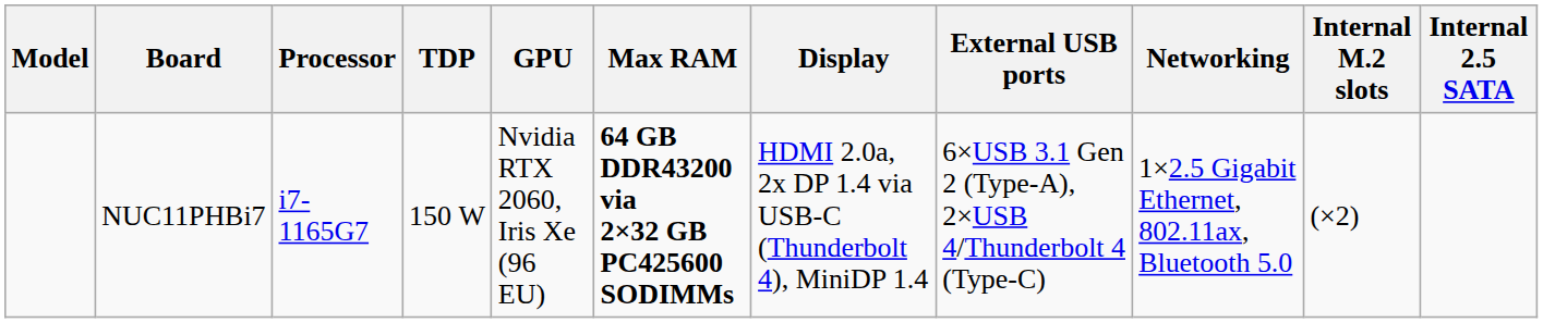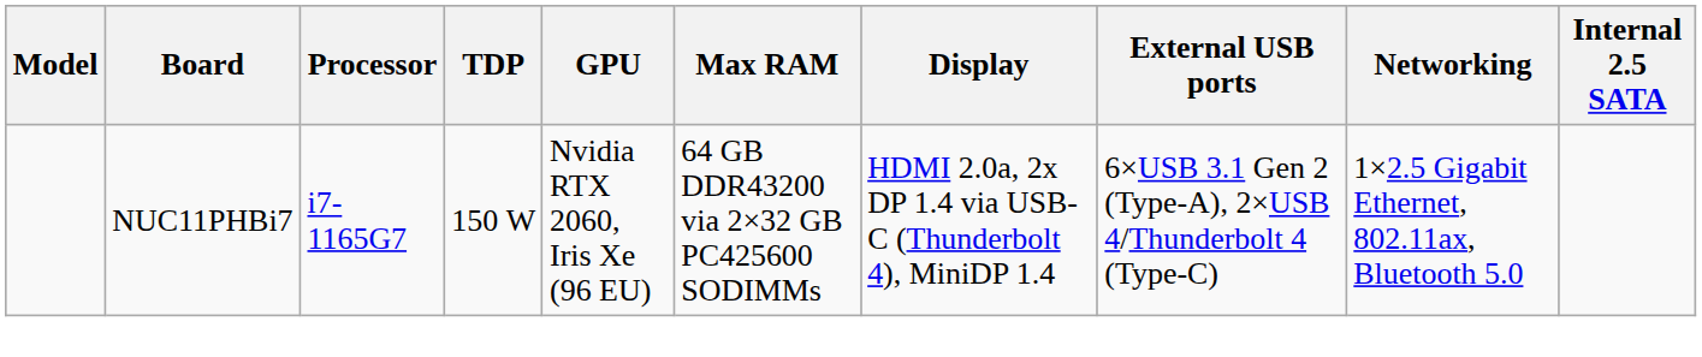- column: Internal M.2 slots | (×2)
NUC11PHBi7 | Max RAM: bold -> normal
